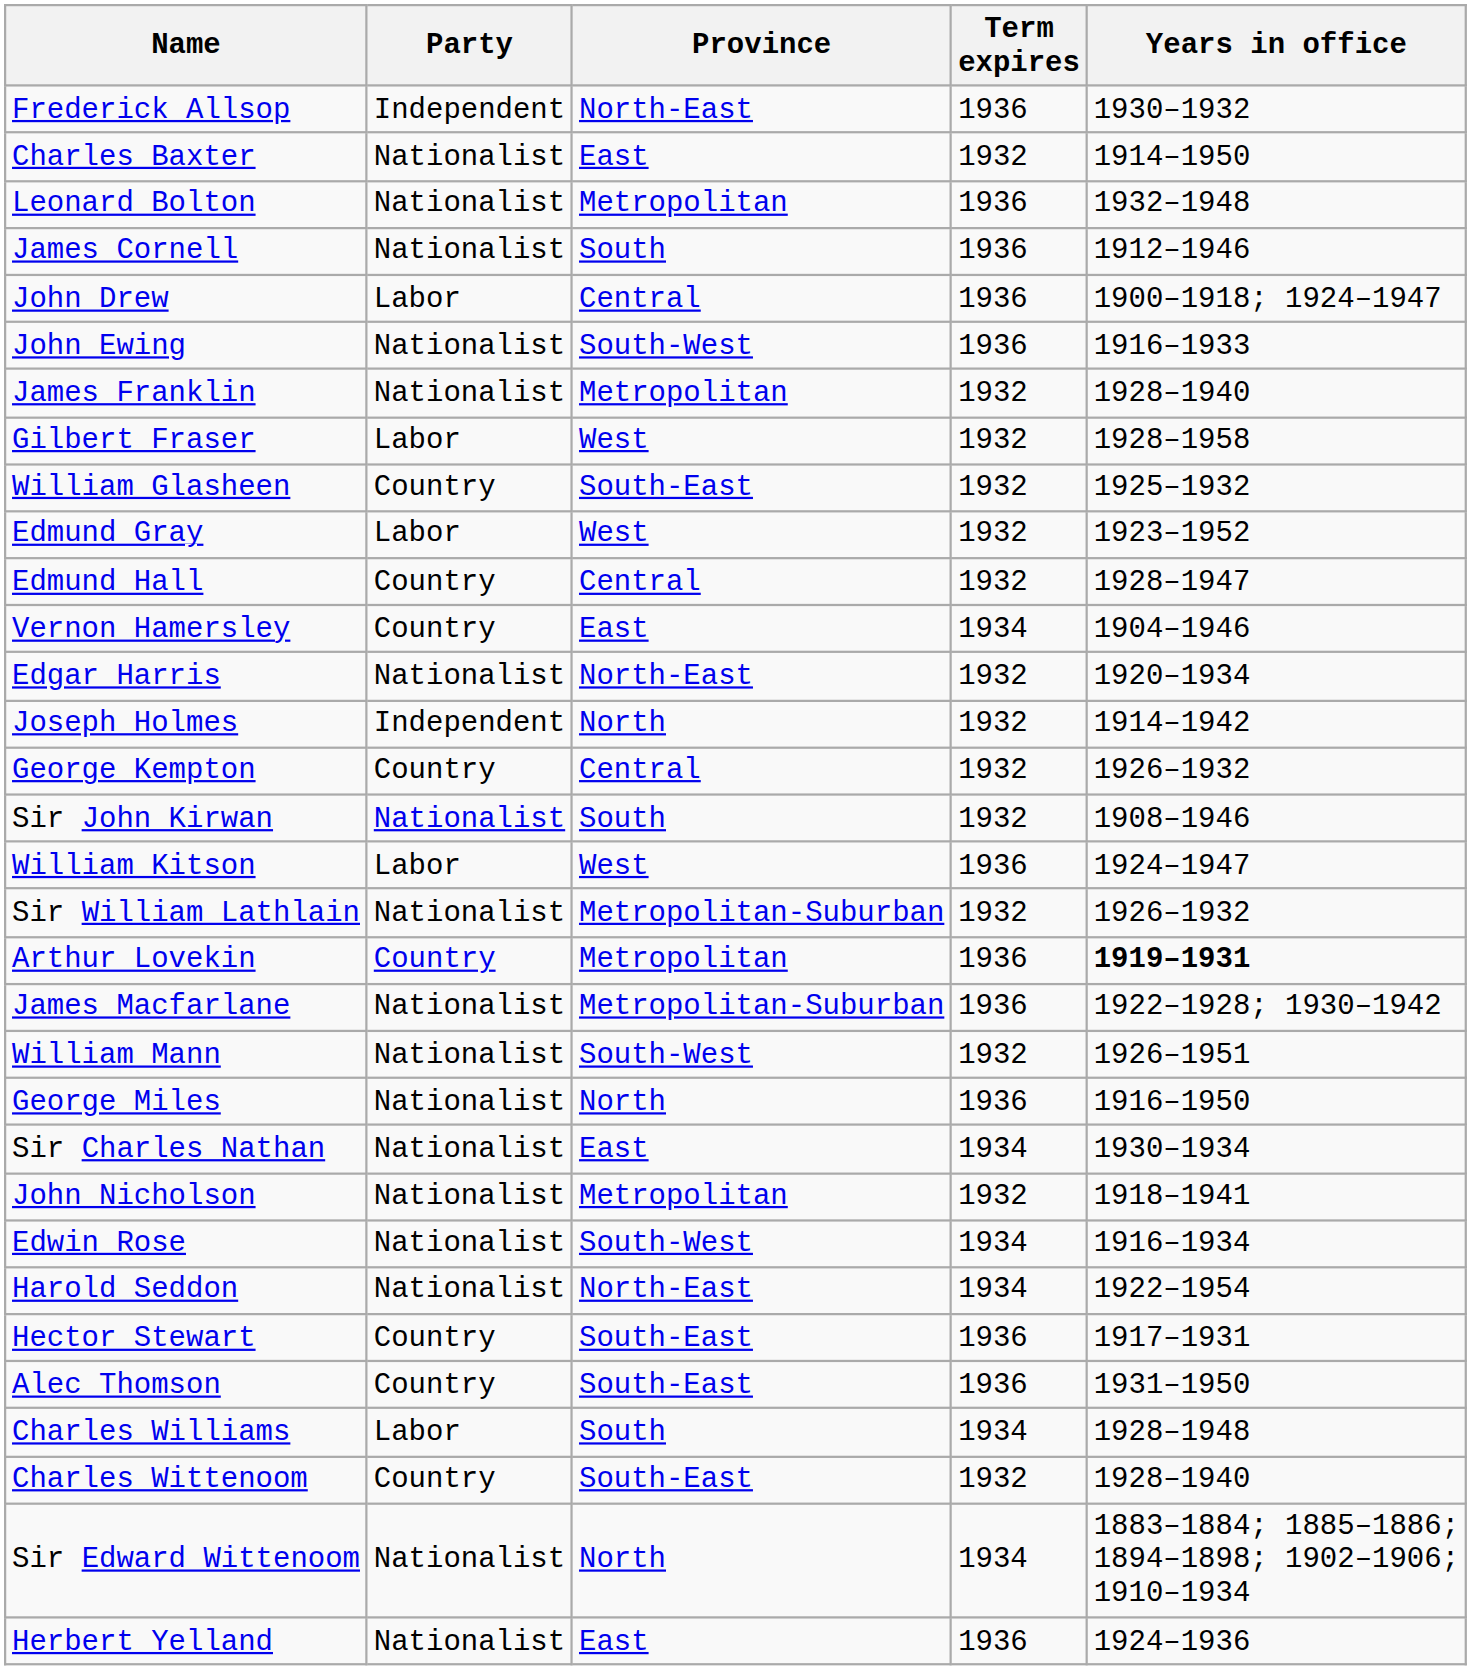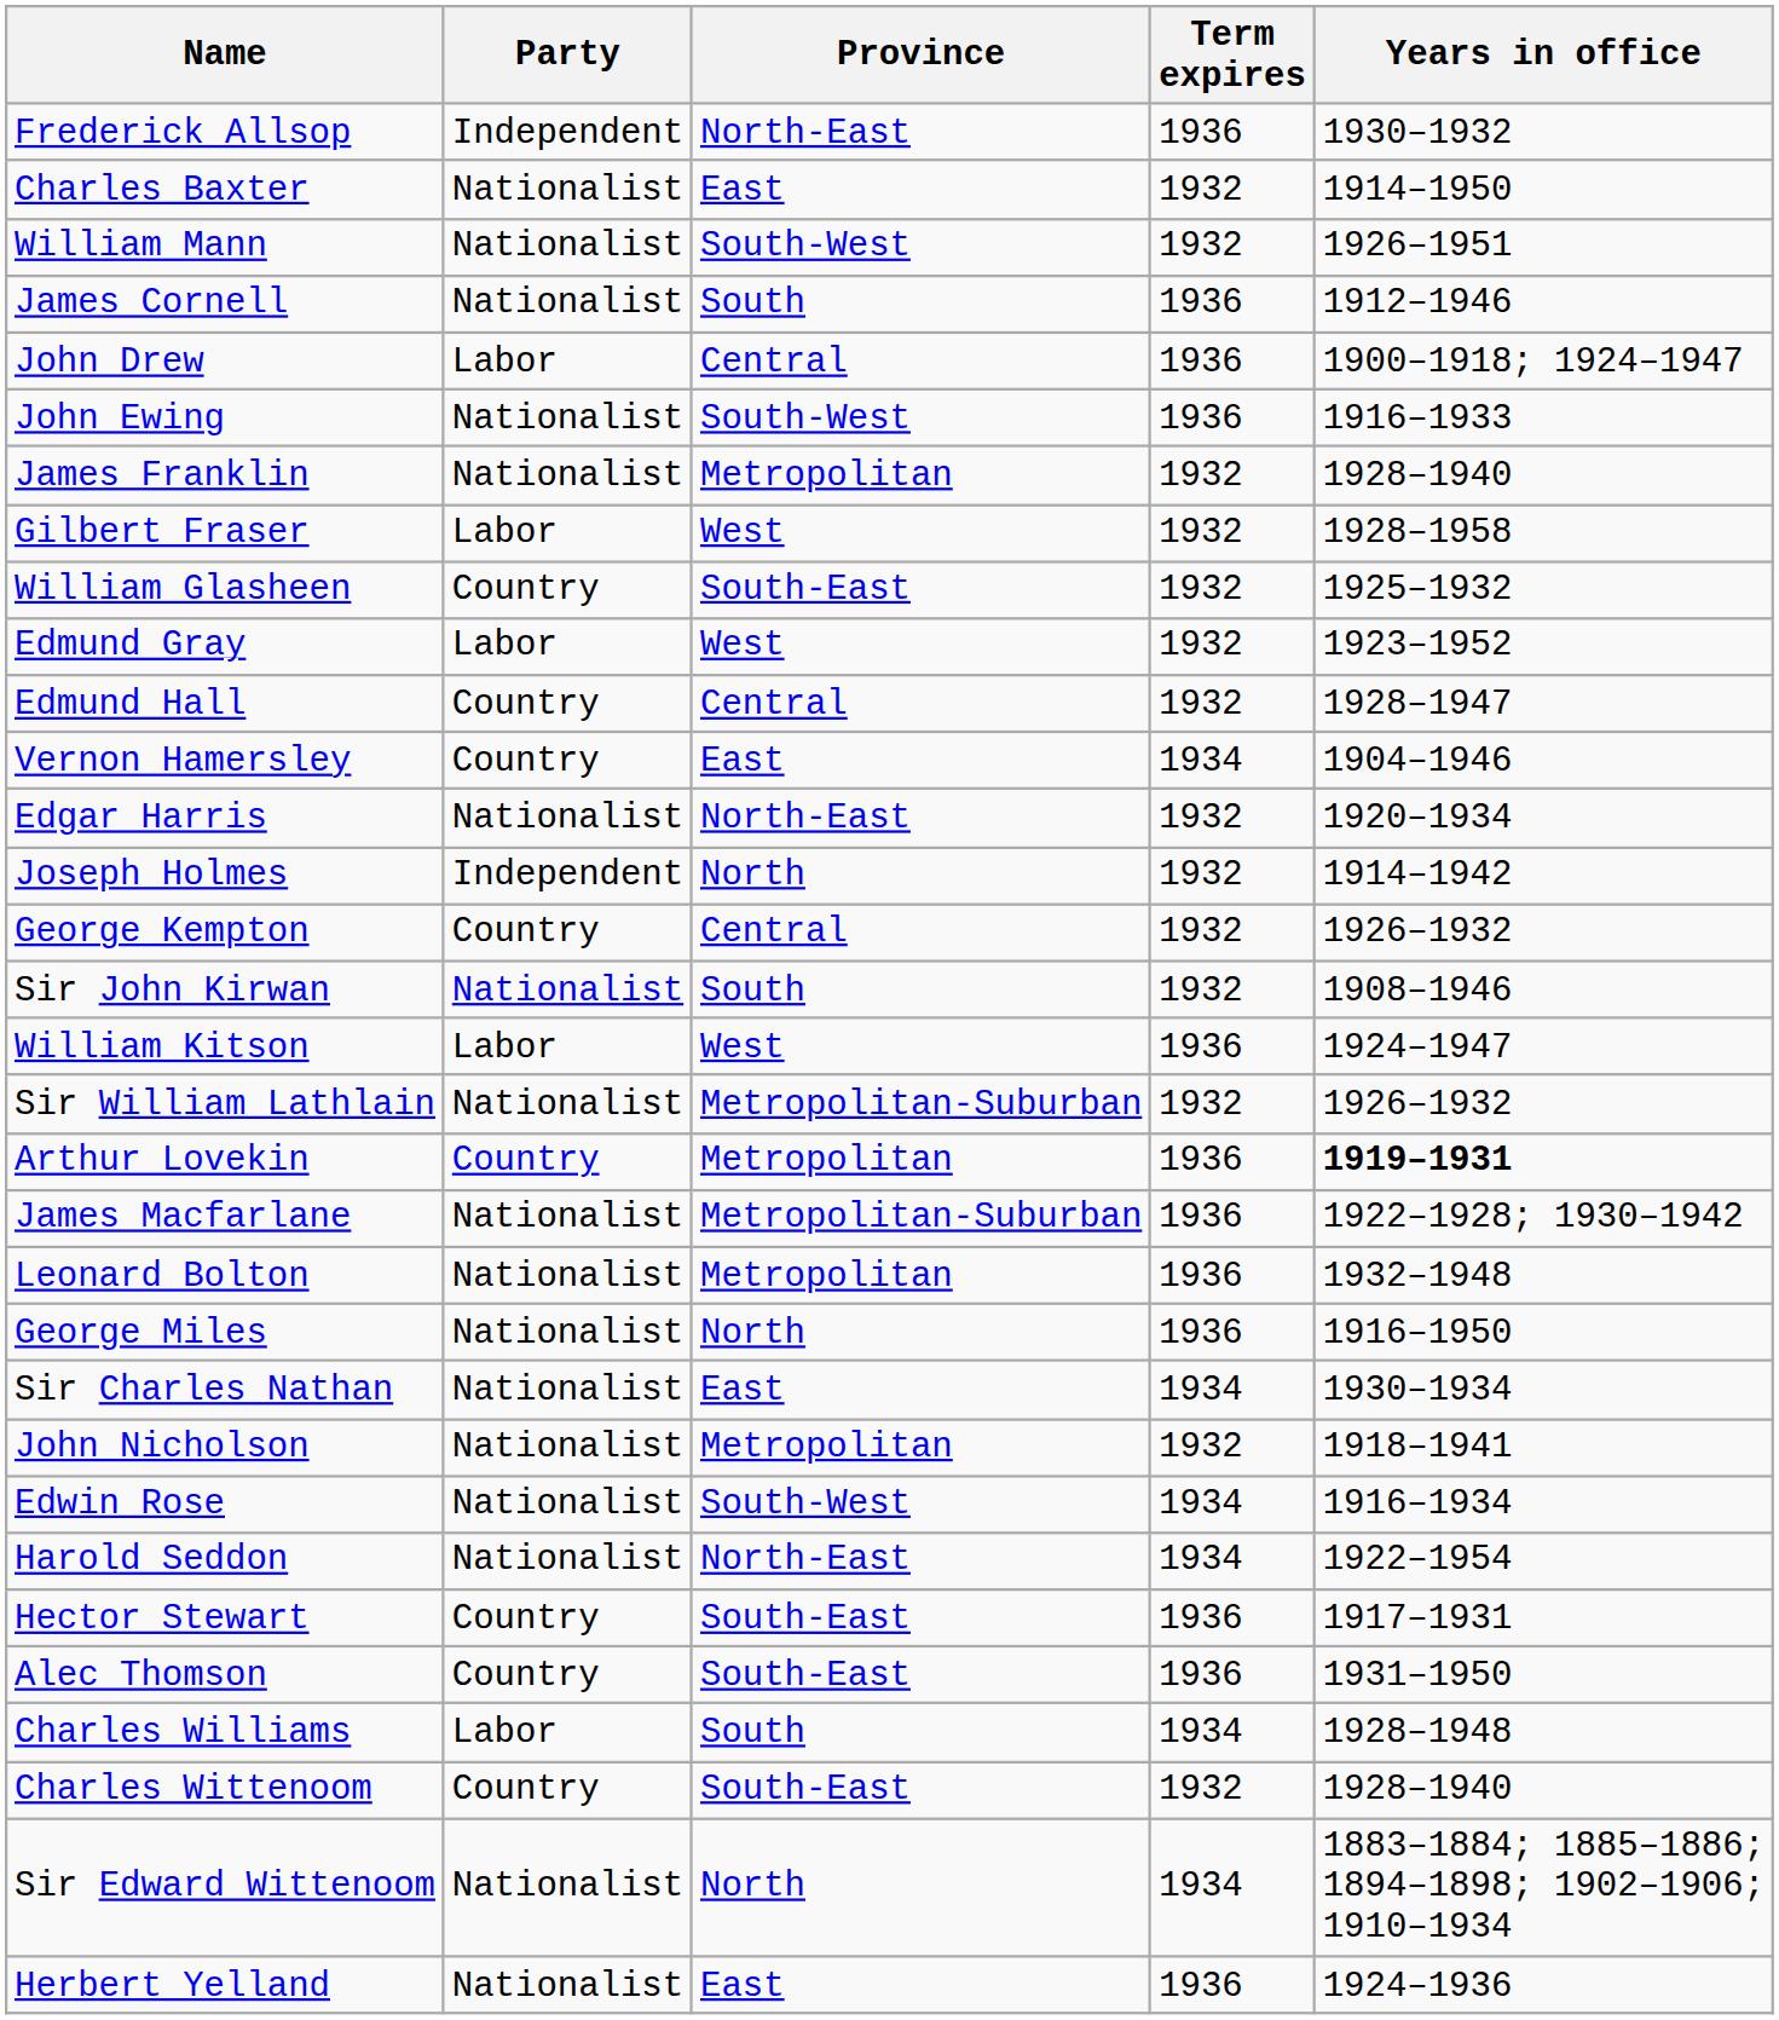rows swapped: Leonard Bolton <-> William Mann
